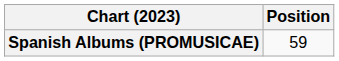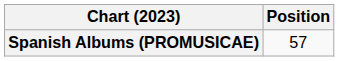Spanish Albums (PROMUSICAE) | Position: 59 -> 57
